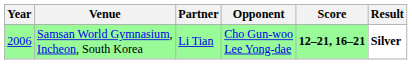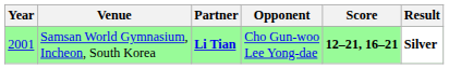Samsan World Gymnasium, Incheon, South Korea | Year: 2006 -> 2001
Samsan World Gymnasium, Incheon, South Korea | Partner: normal -> bold
